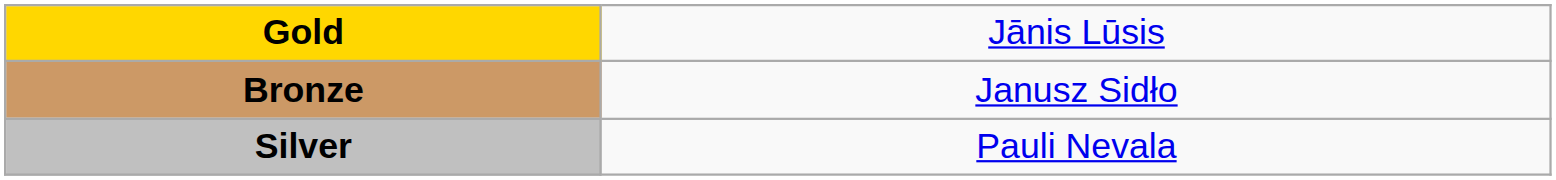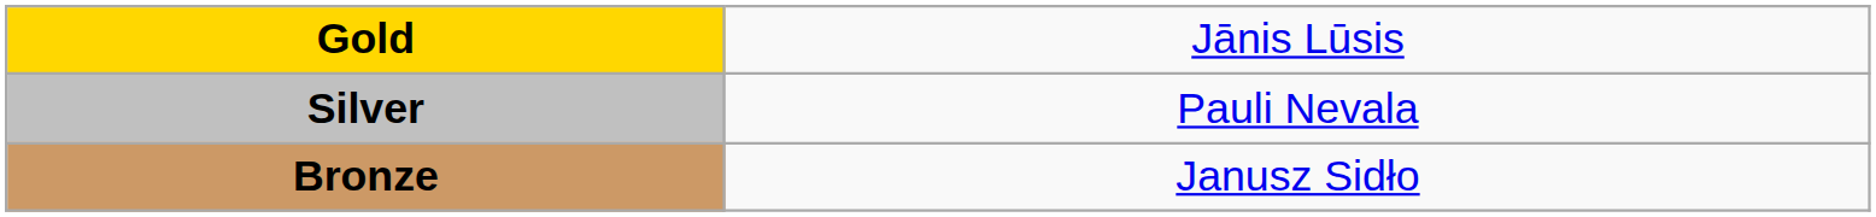rows swapped: Silver <-> Bronze
